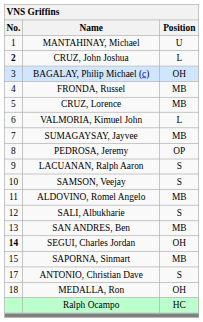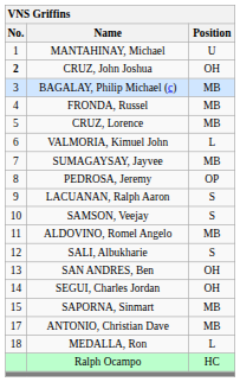CRUZ, John Joshua | Position: L -> OH
BAGALAY, Philip Michael (c) | Position: OH -> MB
SAN ANDRES, Ben | Position: MB -> OH
SEGUI, Charles Jordan | No.: bold -> normal
ANTONIO, Christian Dave | Position: S -> MB
MEDALLA, Ron | Position: OH -> L
